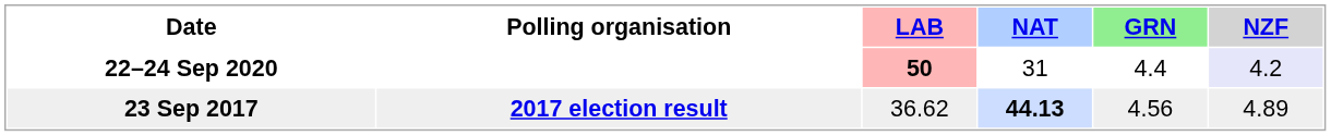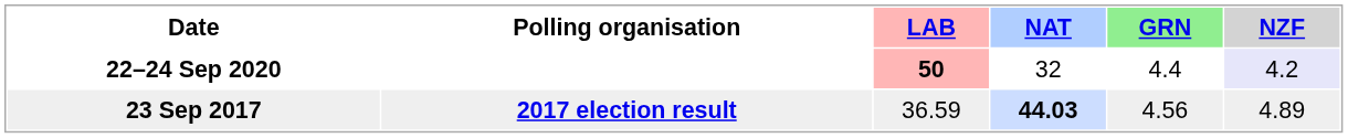22–24 Sep 2020 | NAT: 31 -> 32
23 Sep 2017 | LAB: 36.62 -> 36.59
23 Sep 2017 | NAT: 44.13 -> 44.03
